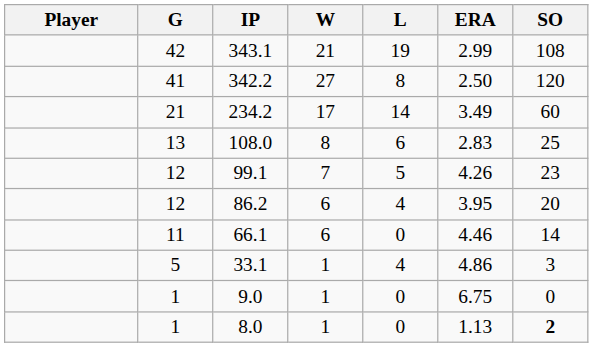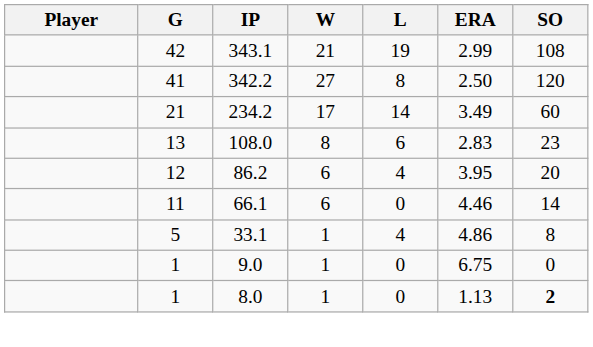108.0 | SO: 25 -> 23
- row: 12 | 99.1 | 7 | 5 | 4.26 | 23
33.1 | SO: 3 -> 8
